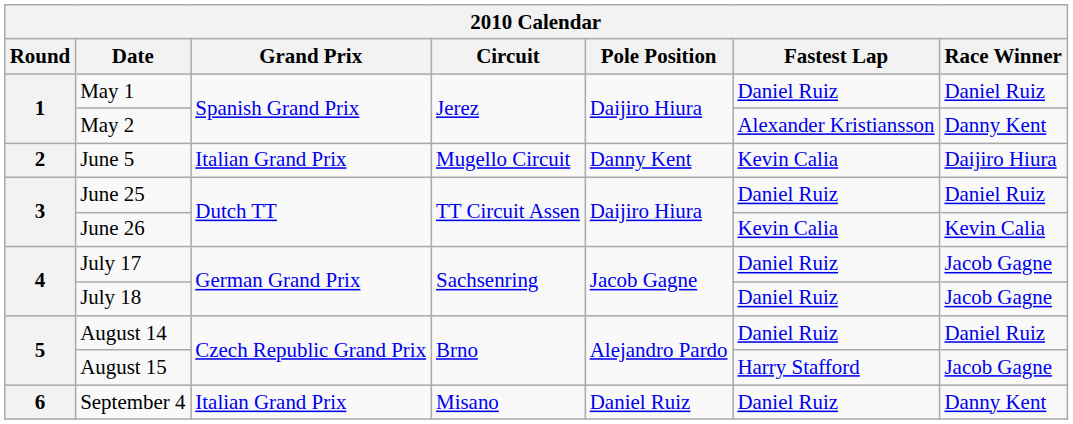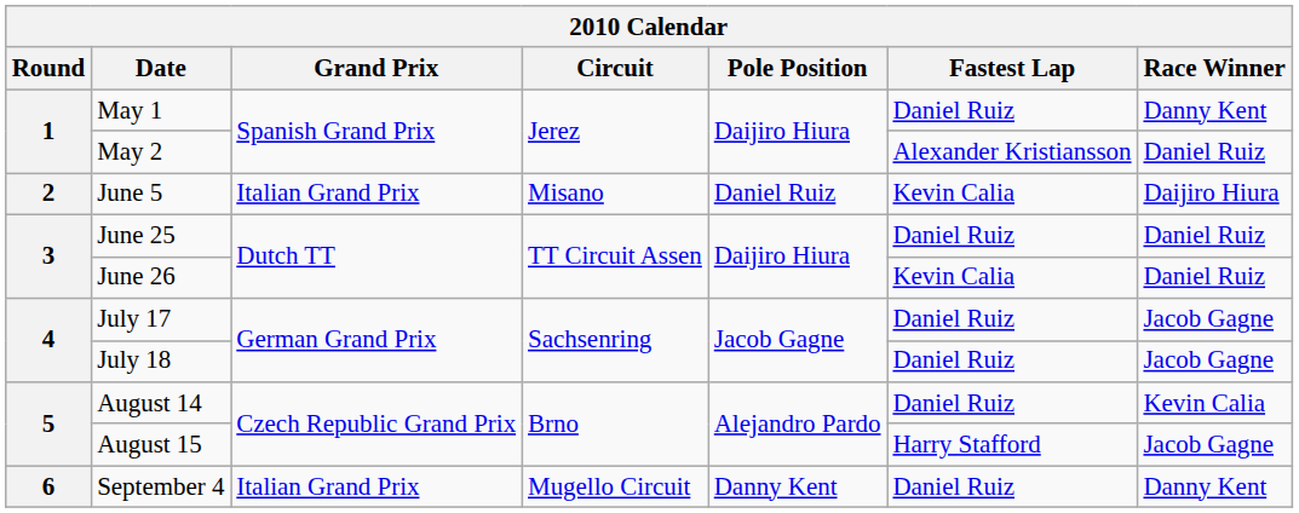May 1 | Race Winner: Daniel Ruiz -> Danny Kent
May 2 | Race Winner: Danny Kent -> Daniel Ruiz
June 5 | Circuit: Mugello Circuit -> Misano
June 5 | Pole Position: Danny Kent -> Daniel Ruiz
June 26 | Race Winner: Kevin Calia -> Daniel Ruiz
August 14 | Race Winner: Daniel Ruiz -> Kevin Calia
September 4 | Circuit: Misano -> Mugello Circuit
September 4 | Pole Position: Daniel Ruiz -> Danny Kent
